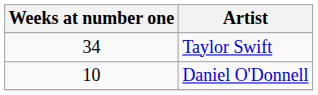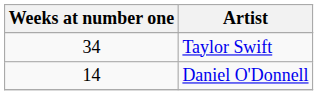Daniel O'Donnell | Weeks at number one: 10 -> 14
